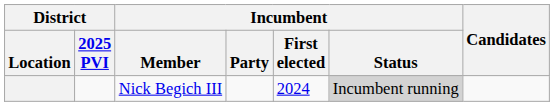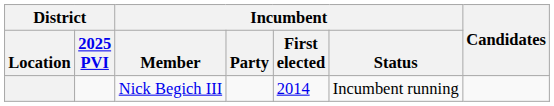Nick Begich III | Incumbent / First elected: 2024 -> 2014
Nick Begich III | Incumbent / Status: lightgrey background -> no background
